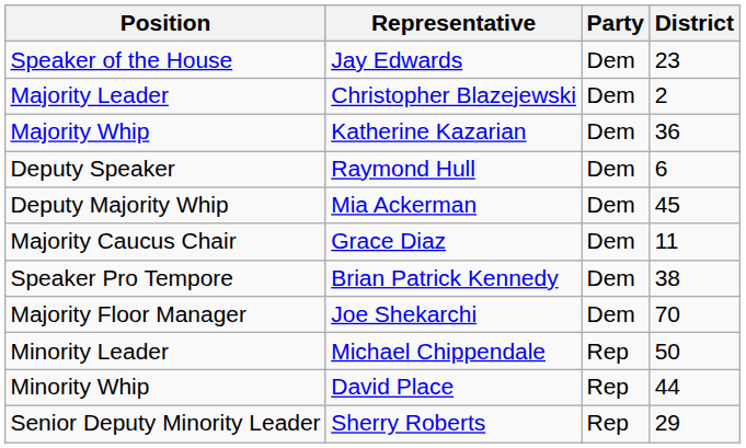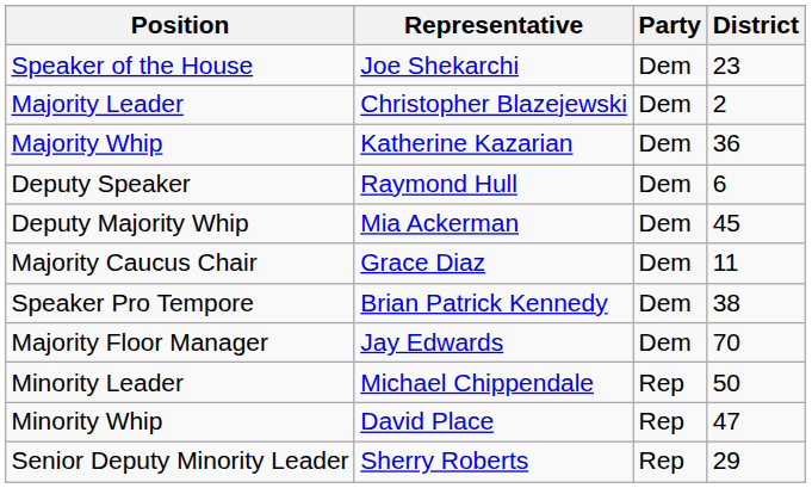Speaker of the House | Representative: Jay Edwards -> Joe Shekarchi
Majority Floor Manager | Representative: Joe Shekarchi -> Jay Edwards
Minority Whip | District: 44 -> 47
